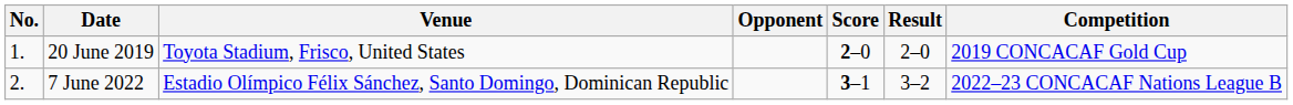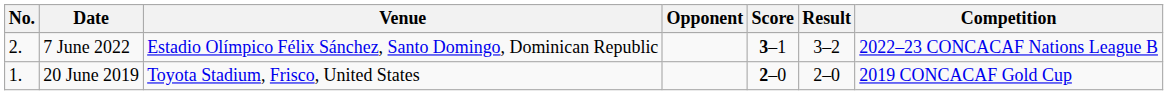rows swapped: 20 June 2019 <-> 7 June 2022
